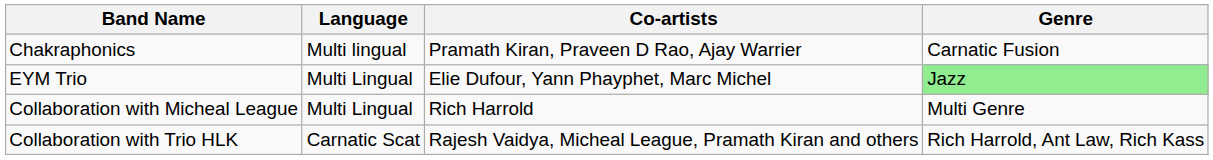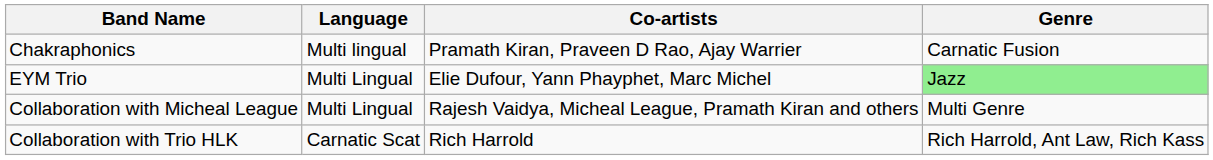Collaboration with Micheal League | Co-artists: Rich Harrold -> Rajesh Vaidya, Micheal League, Pramath Kiran and others
Collaboration with Trio HLK | Co-artists: Rajesh Vaidya, Micheal League, Pramath Kiran and others -> Rich Harrold
